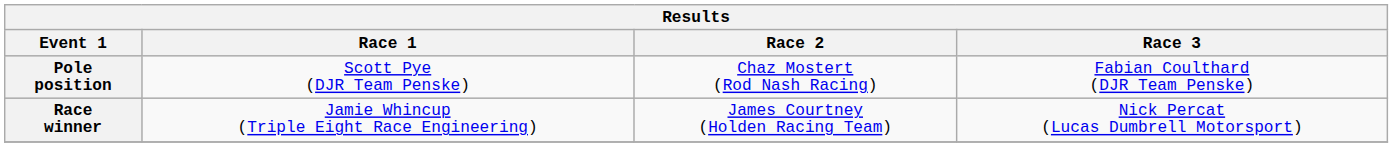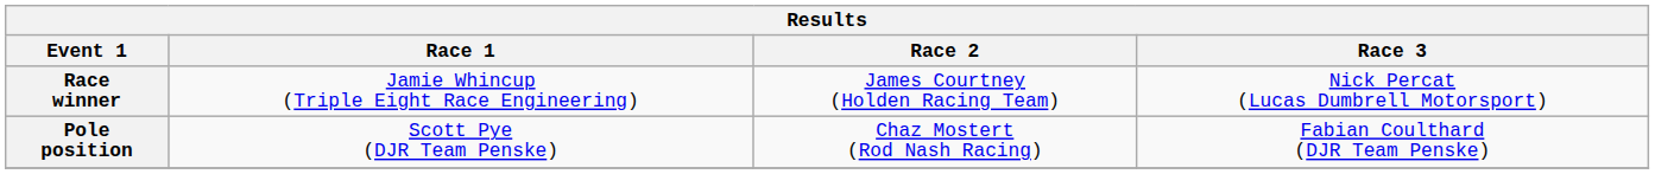rows swapped: Pole position <-> Race winner
